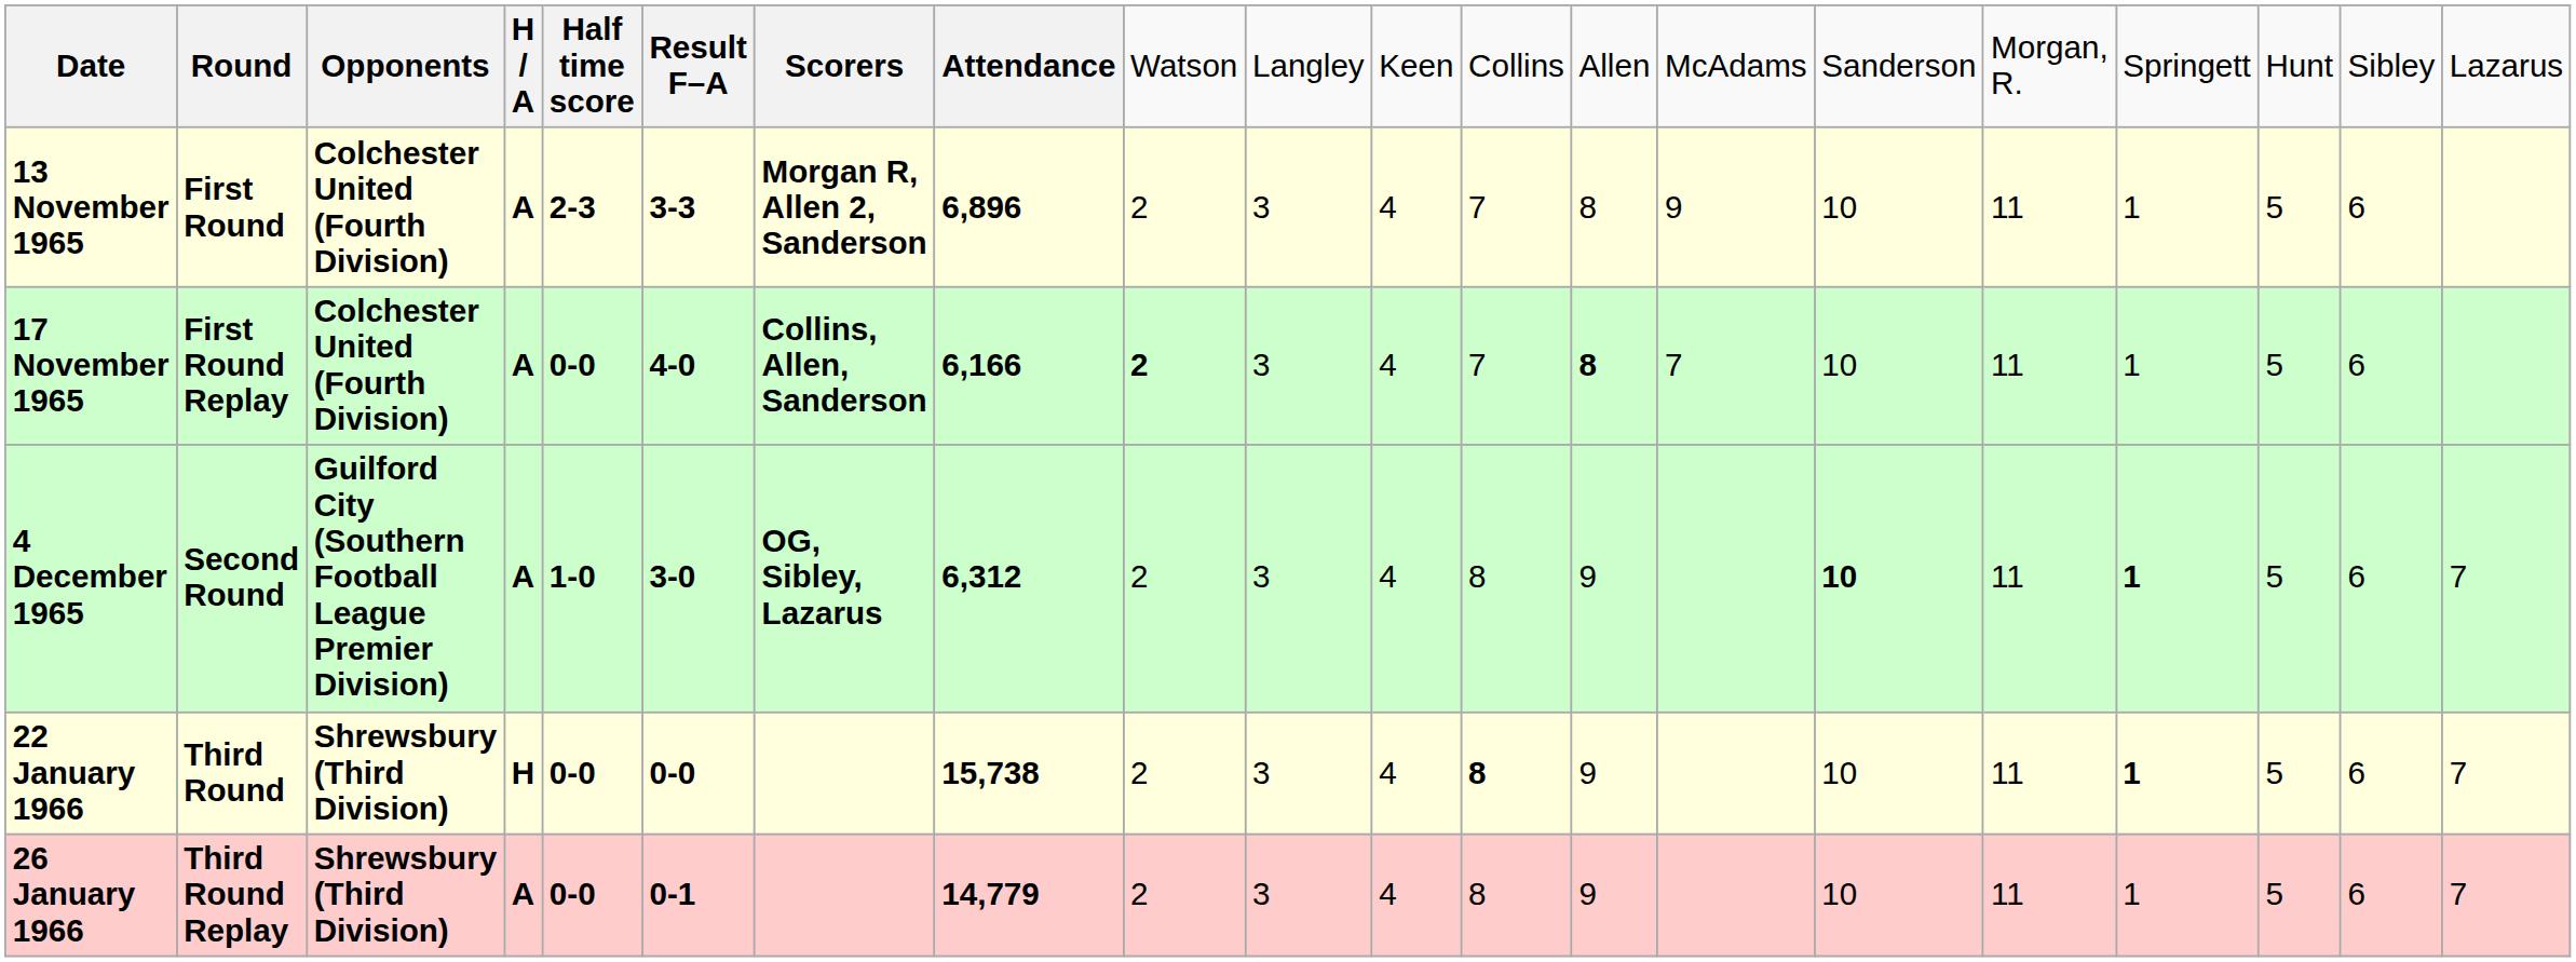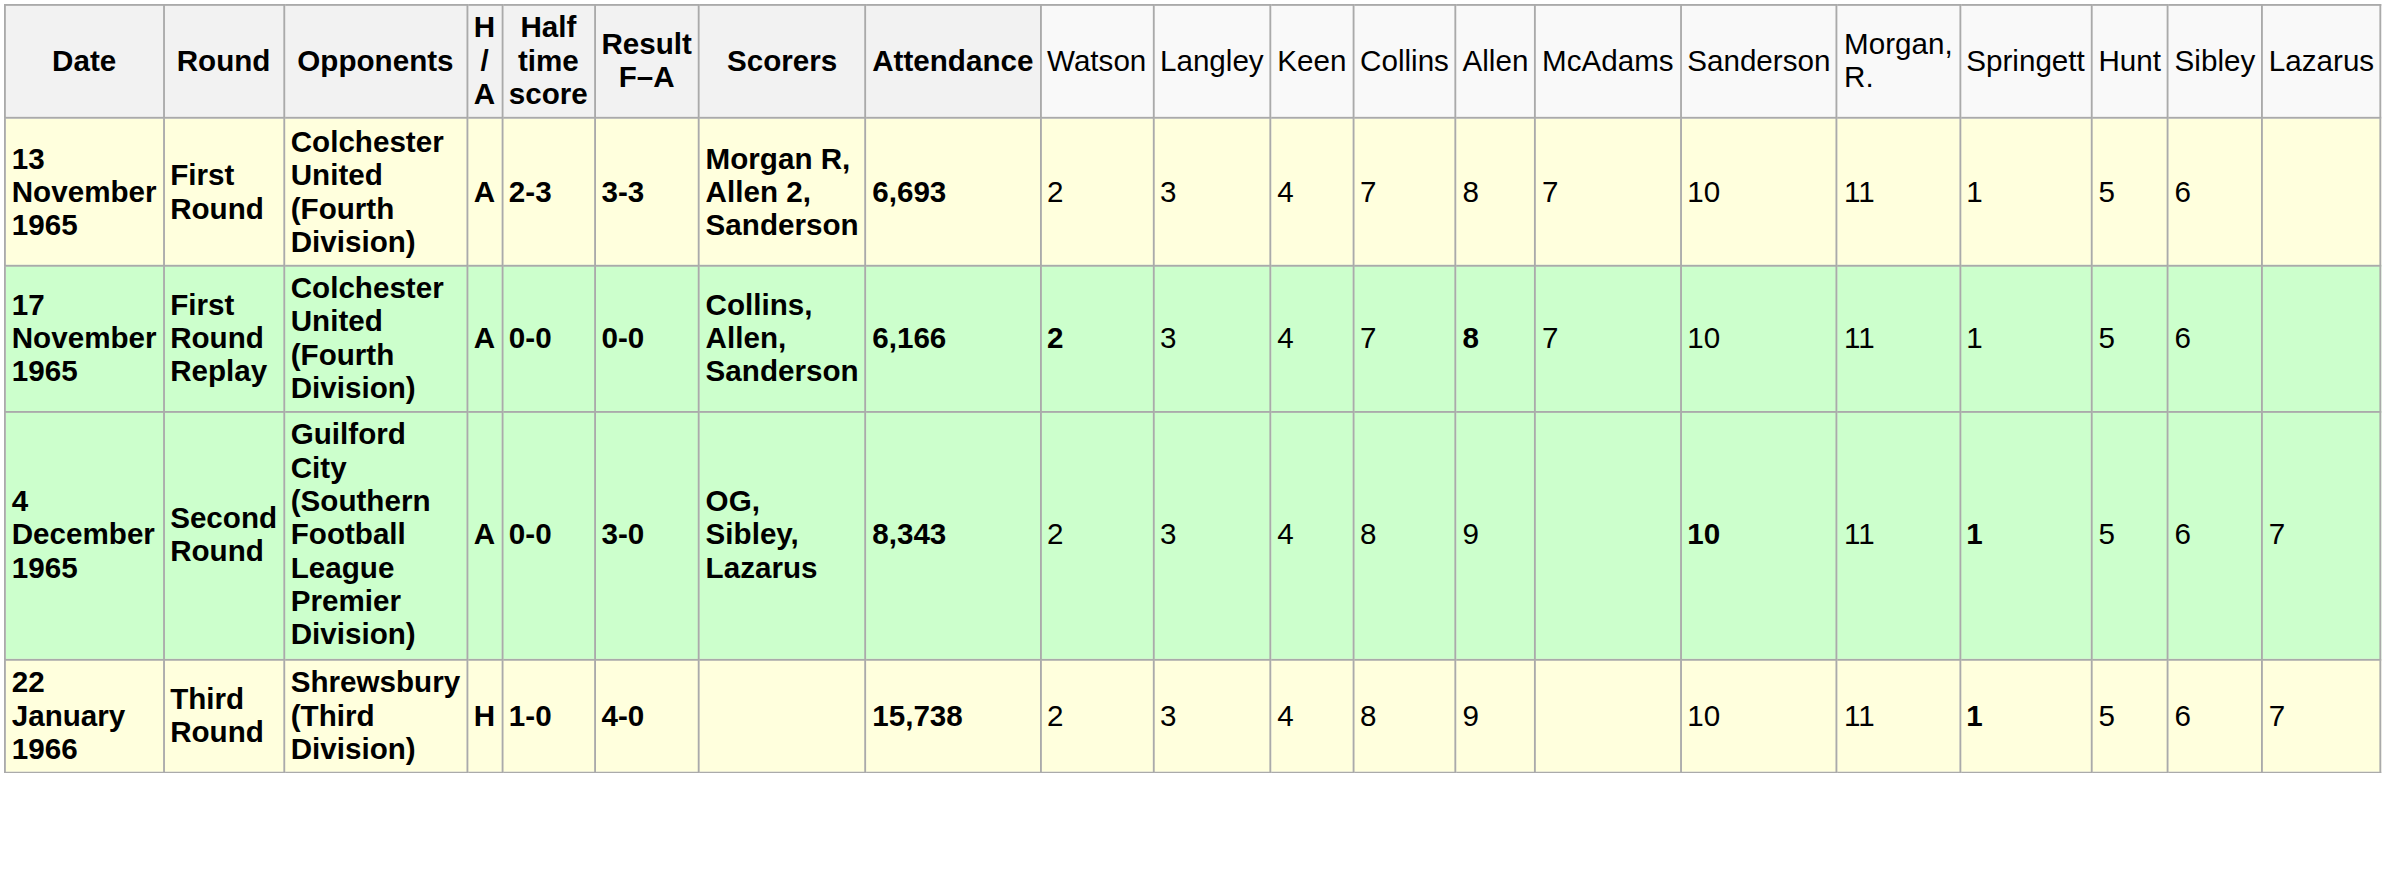13 November 1965 | column 8: 6,896 -> 6,693
13 November 1965 | column 14: 9 -> 7
17 November 1965 | column 6: 4-0 -> 0-0
4 December 1965 | column 5: 1-0 -> 0-0
4 December 1965 | column 8: 6,312 -> 8,343
22 January 1966 | column 5: 0-0 -> 1-0
22 January 1966 | column 6: 0-0 -> 4-0
22 January 1966 | column 12: bold -> normal
- row: 26 January 1966 | Third Round Replay | Shrewsbury (Third Division) | A | 0-0 | 0-1 | 14,779 | 2 | 3 | 4 | 8 | 9 | 10 | 11 | 1 | 5 | 6 | 7
